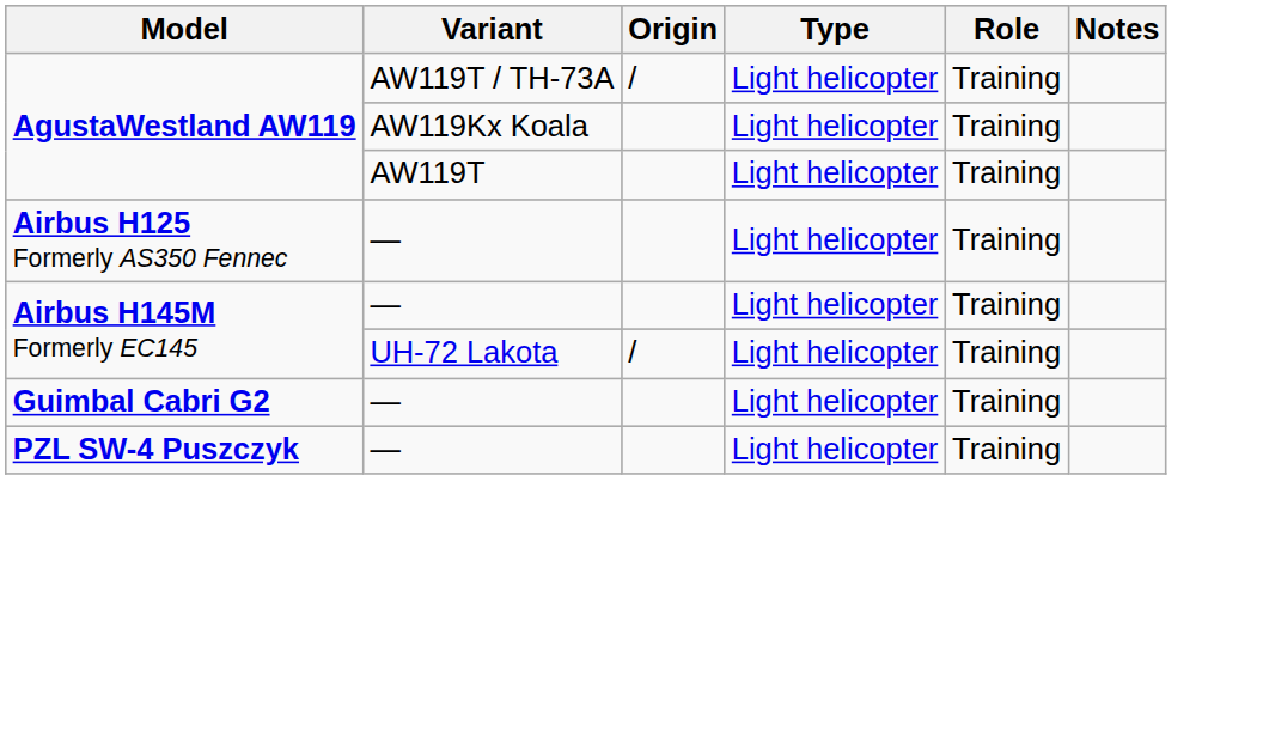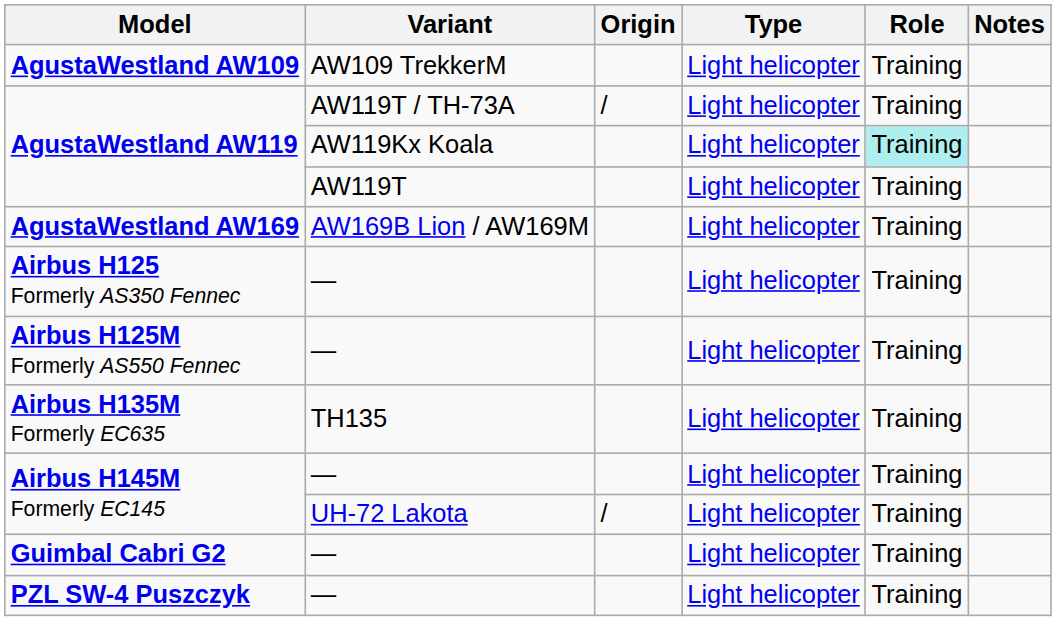+ row: AgustaWestland AW109 | AW109 TrekkerM | Light helicopter | Training
AgustaWestland AW119 / AW119Kx Koala | Role: no background -> paleturquoise background
+ row: AgustaWestland AW169 | AW169B Lion / AW169M | Light helicopter | Training
+ row: Airbus H125M Formerly AS550 Fennec | — | Light helicopter | Training
+ row: Airbus H135M Formerly EC635 | TH135 | Light helicopter | Training
